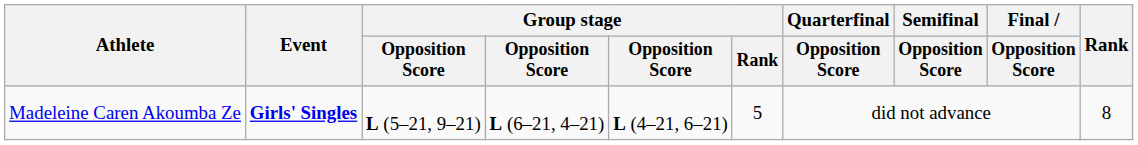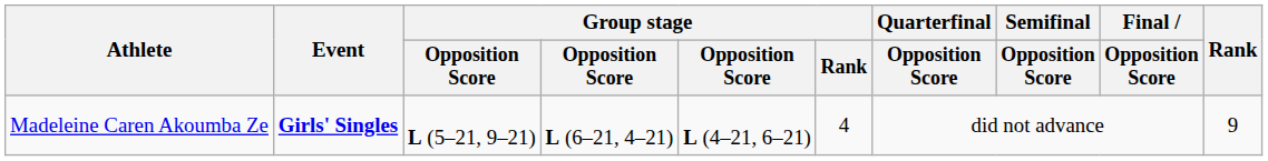Madeleine Caren Akoumba Ze | Group stage / Rank: 5 -> 4
Madeleine Caren Akoumba Ze | Rank: 8 -> 9
